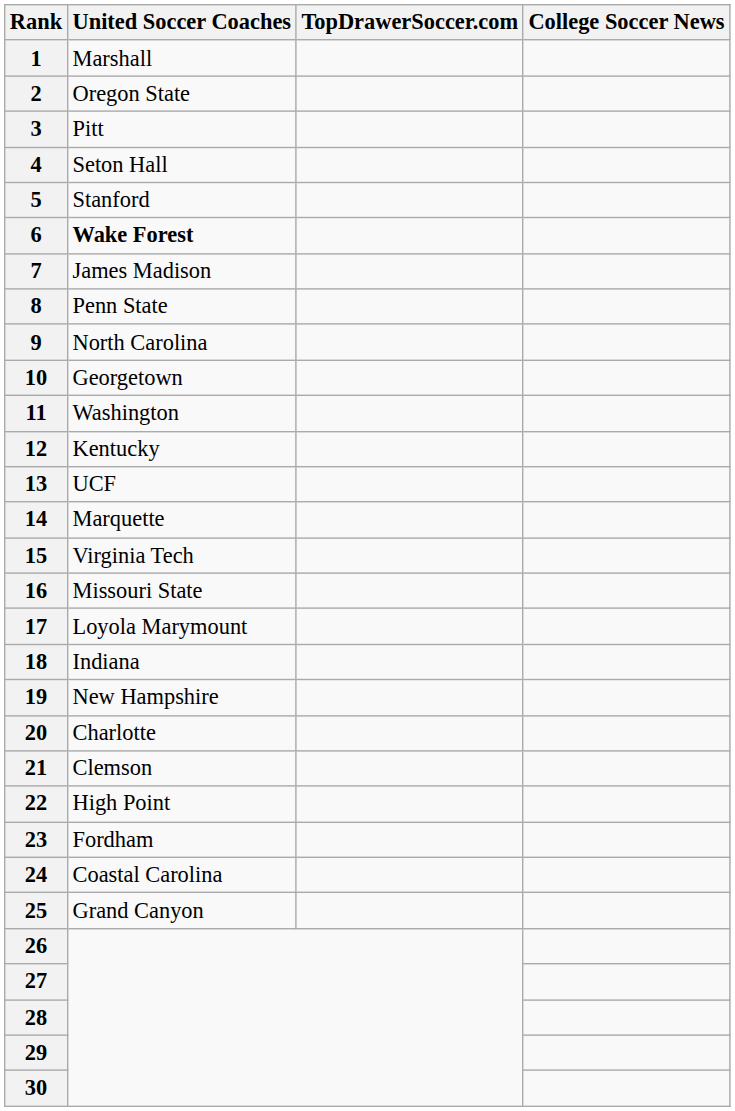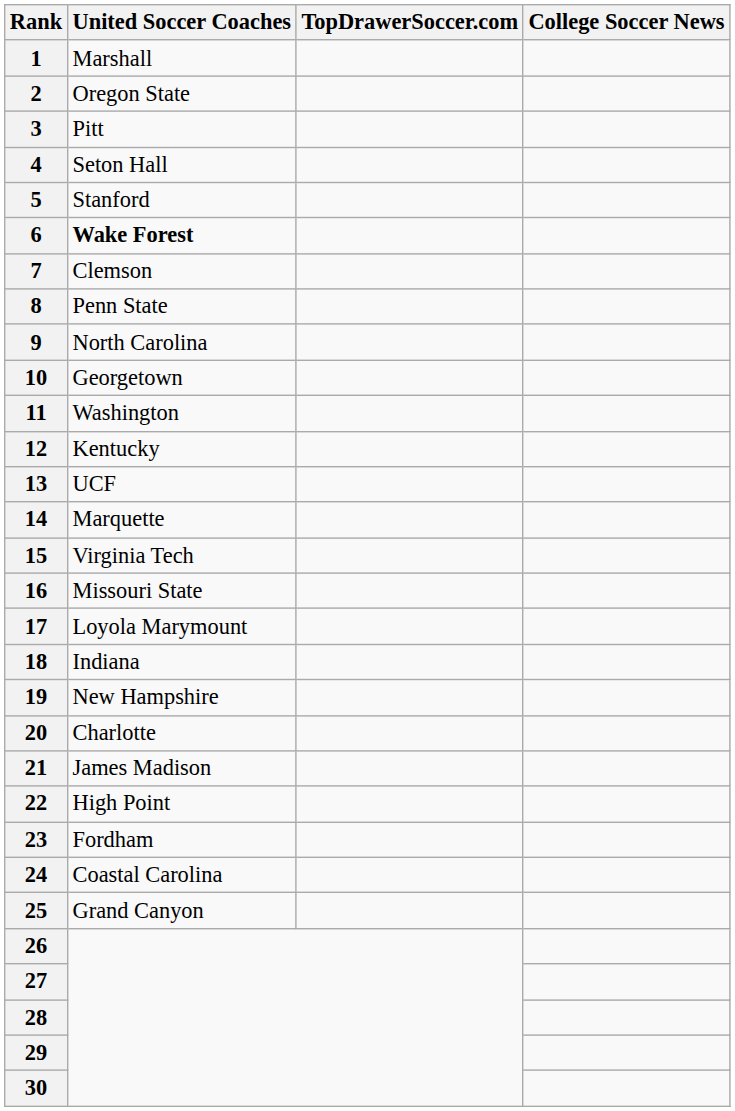7 | United Soccer Coaches: James Madison -> Clemson
21 | United Soccer Coaches: Clemson -> James Madison
